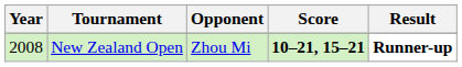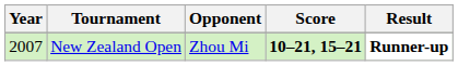New Zealand Open | Year: 2008 -> 2007
